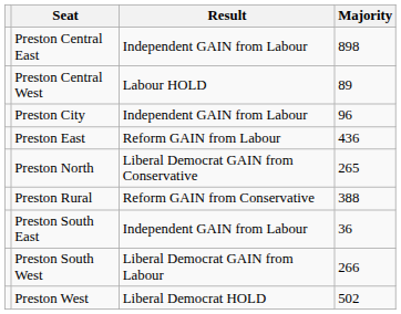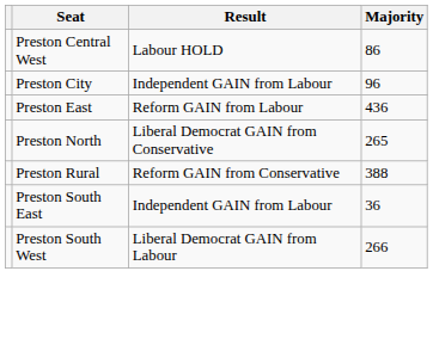- row: Preston Central East | Independent GAIN from Labour | 898
Preston Central West | Majority: 89 -> 86
- row: Preston West | Liberal Democrat HOLD | 502
